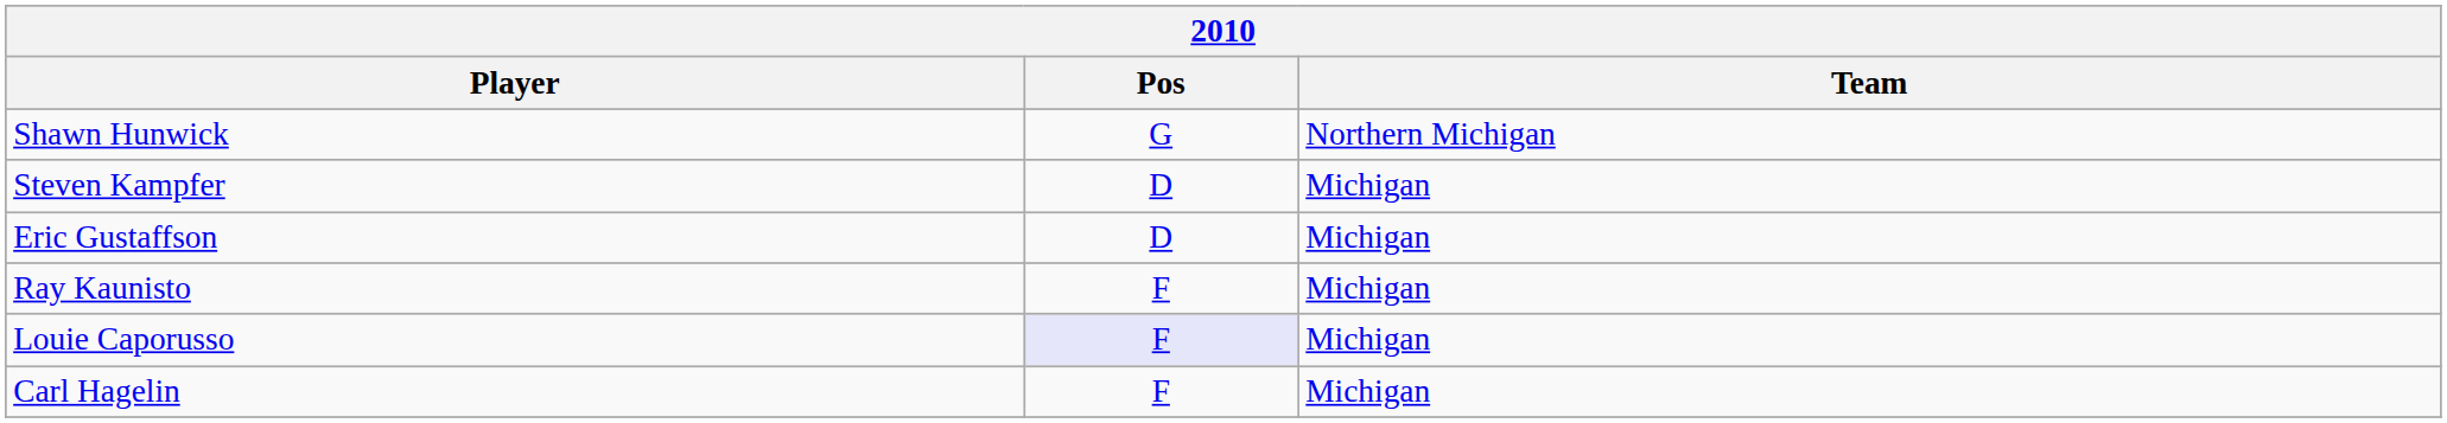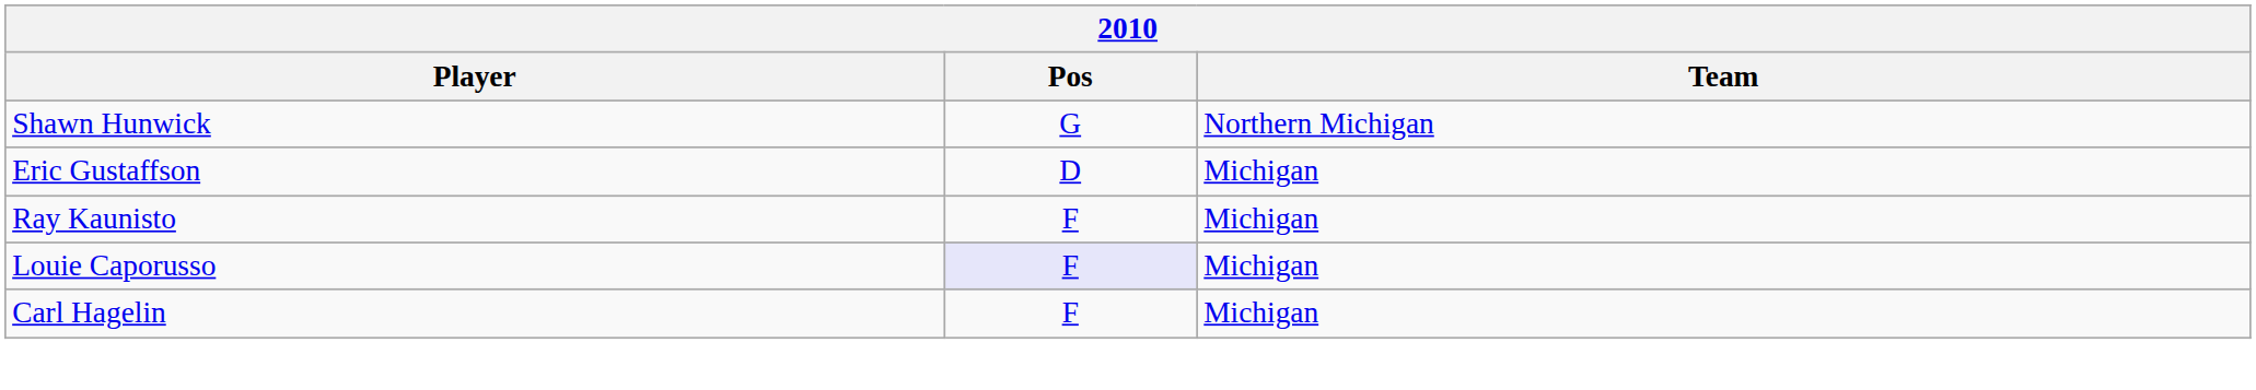- row: Steven Kampfer | D | Michigan
